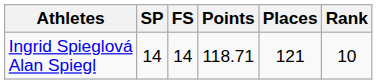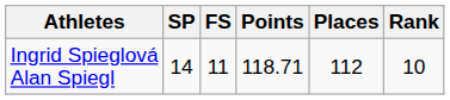Ingrid Spieglová Alan Spiegl | FS: 14 -> 11
Ingrid Spieglová Alan Spiegl | Places: 121 -> 112
